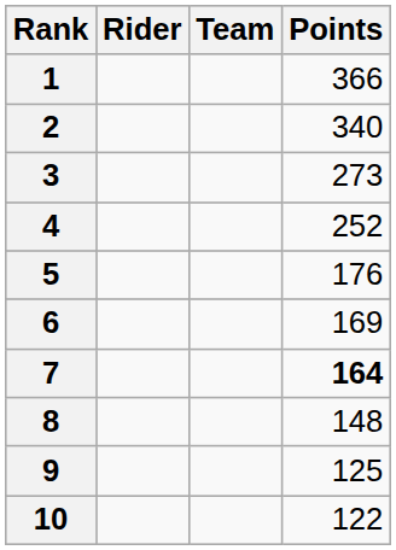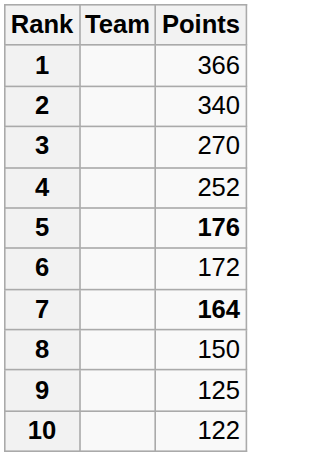- column: Rider
3 | Points: 273 -> 270
5 | Points: normal -> bold
6 | Points: 169 -> 172
8 | Points: 148 -> 150
